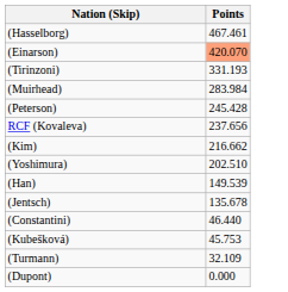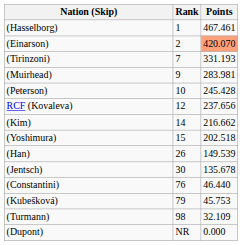+ column: Rank | 1 | 2 | 7 | 9 | 10 | 12 | 14 | 15 | 26 | 30 | 76 | 79 | 98 | NR
(Muirhead) | Points: 283.984 -> 283.981
(Yoshimura) | Points: 202.510 -> 202.518
